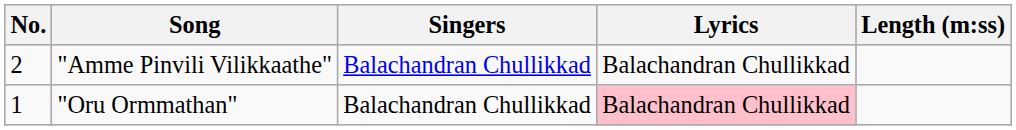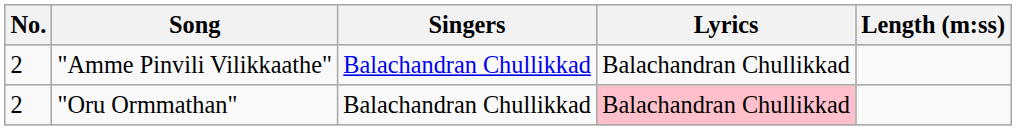"Oru Ormmathan" | No.: 1 -> 2
